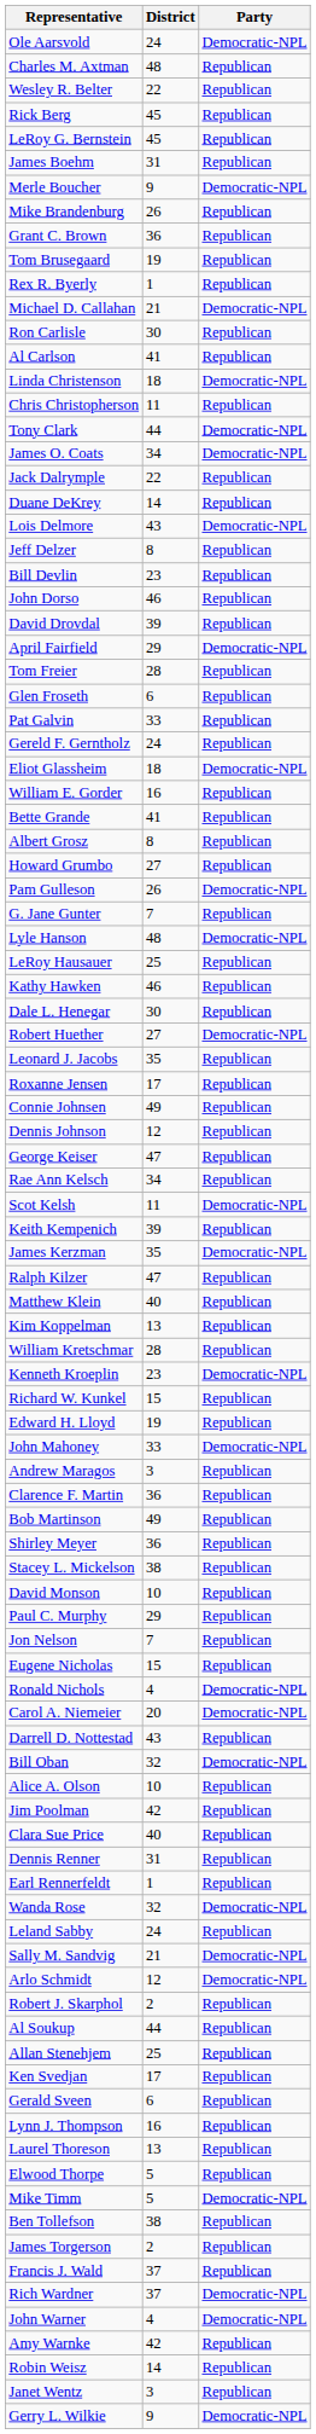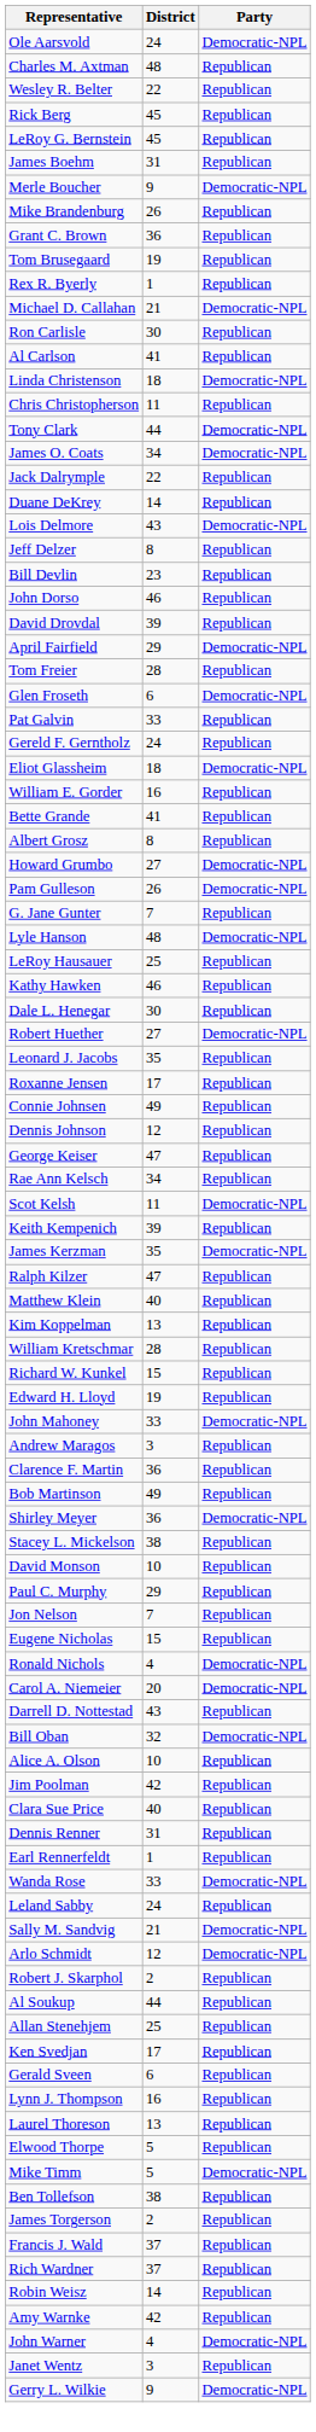Glen Froseth | Party: Republican -> Democratic-NPL
Howard Grumbo | Party: Republican -> Democratic-NPL
- row: Kenneth Kroeplin | 23 | Democratic-NPL
Shirley Meyer | Party: Republican -> Democratic-NPL
Wanda Rose | District: 32 -> 33
Rich Wardner | Party: Democratic-NPL -> Republican
rows swapped: John Warner <-> Robin Weisz
